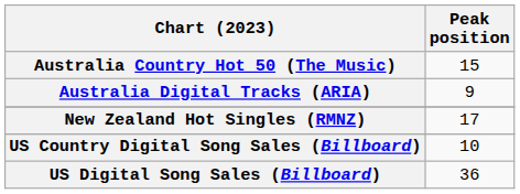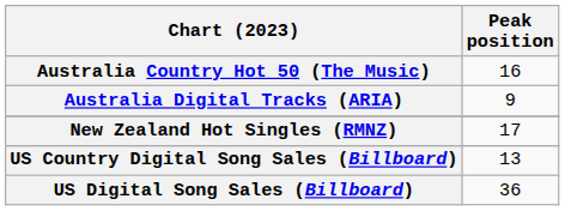Australia Country Hot 50 (The Music) | Peak position: 15 -> 16
US Country Digital Song Sales (Billboard) | Peak position: 10 -> 13
